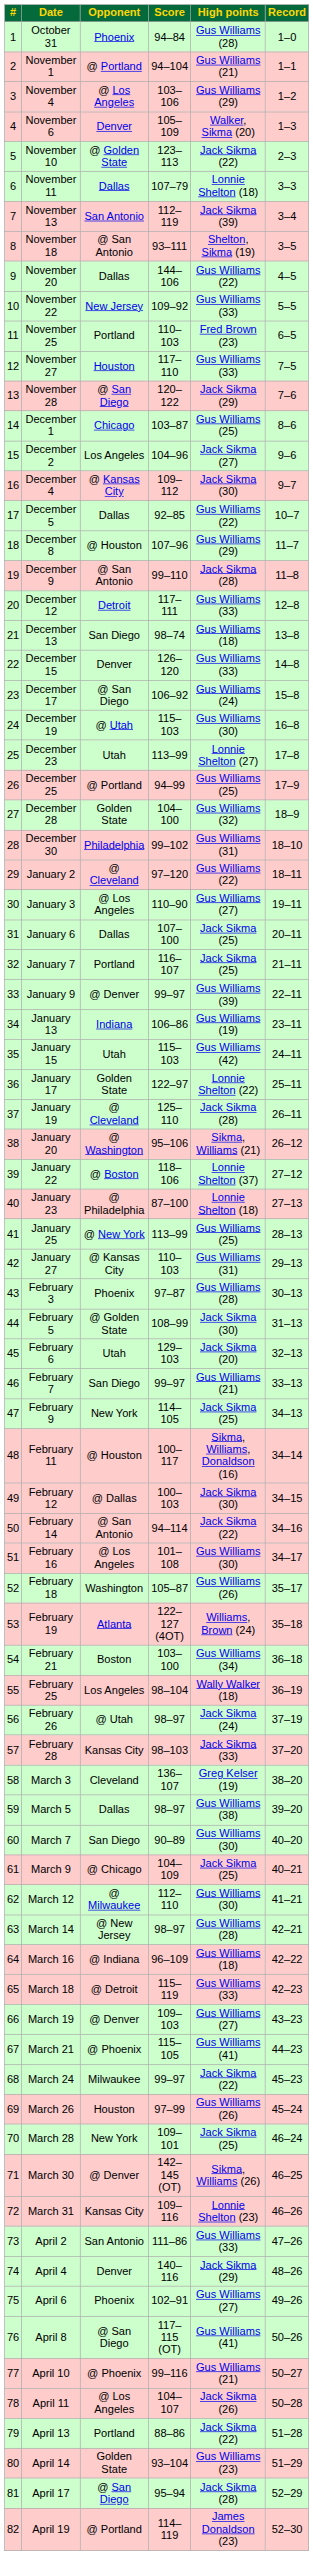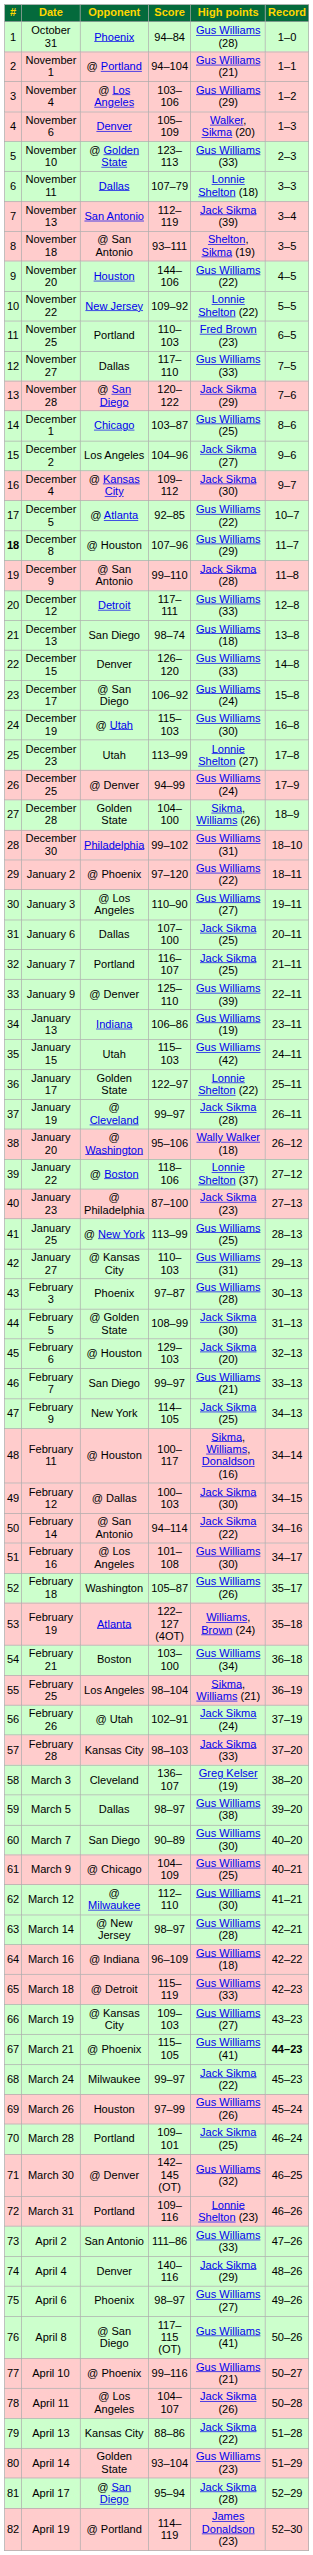November 10 | High points: Jack Sikma (22) -> Gus Williams (33)
November 20 | Opponent: Dallas -> Houston
November 22 | High points: Gus Williams (33) -> Lonnie Shelton (22)
November 27 | Opponent: Houston -> Dallas
December 5 | Opponent: Dallas -> @ Atlanta
December 8 | #: normal -> bold
December 25 | Opponent: @ Portland -> @ Denver
December 25 | High points: Gus Williams (25) -> Gus Williams (24)
December 28 | High points: Gus Williams (32) -> Sikma, Williams (26)
January 2 | Opponent: @ Cleveland -> @ Phoenix
January 9 | Score: 99–97 -> 125–110
January 19 | Score: 125–110 -> 99–97
January 20 | High points: Sikma, Williams (21) -> Wally Walker (18)
January 23 | High points: Lonnie Shelton (18) -> Jack Sikma (23)
February 6 | Opponent: Utah -> @ Houston
February 25 | High points: Wally Walker (18) -> Sikma, Williams (21)
February 26 | Score: 98–97 -> 102–91
March 9 | High points: Jack Sikma (25) -> Gus Williams (25)
March 19 | Opponent: @ Denver -> @ Kansas City
March 21 | Record: normal -> bold
March 28 | Opponent: New York -> Portland
March 30 | High points: Sikma, Williams (26) -> Gus Williams (32)
March 31 | Opponent: Kansas City -> Portland
April 6 | Score: 102–91 -> 98–97
April 13 | Opponent: Portland -> Kansas City
